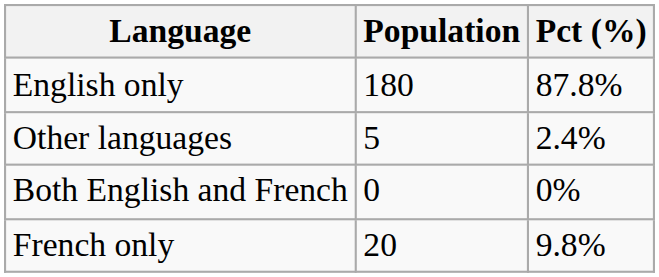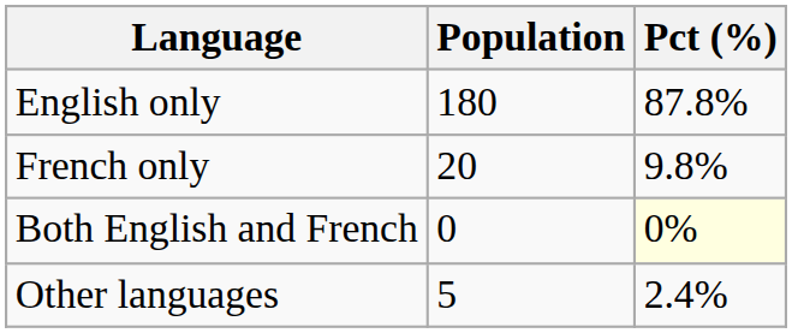rows swapped: French only <-> Other languages
Both English and French | Pct (%): no background -> lightyellow background
